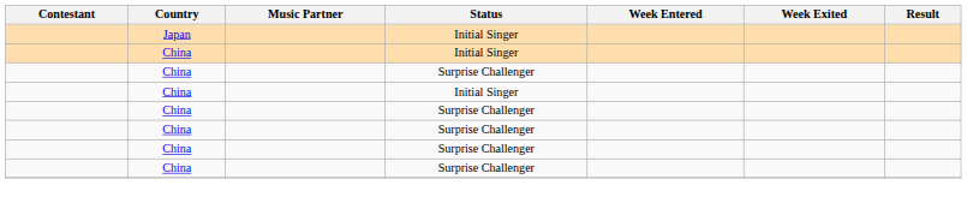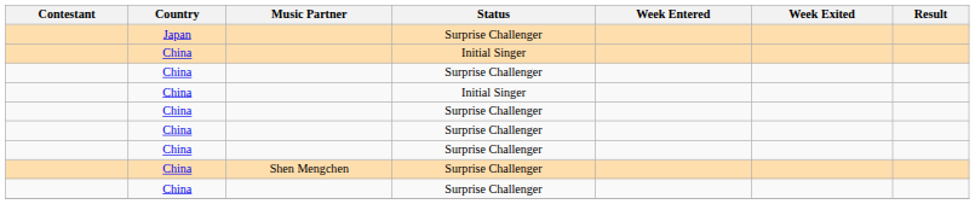Japan | Status: Initial Singer -> Surprise Challenger
+ row: China | Shen Mengchen | Surprise Challenger
